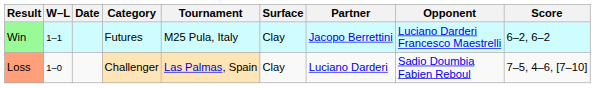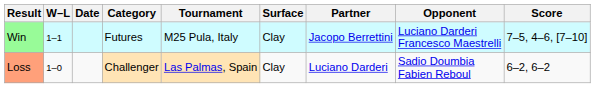Win | Score: 6–2, 6–2 -> 7–5, 4–6, [7–10]
Loss | Score: 7–5, 4–6, [7–10] -> 6–2, 6–2
